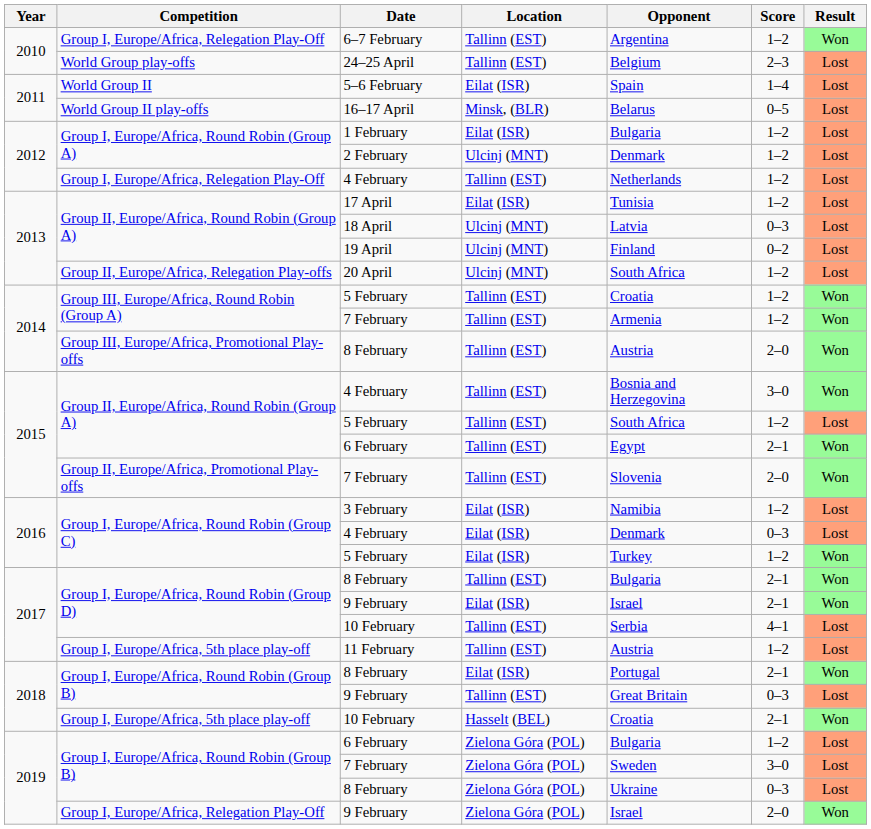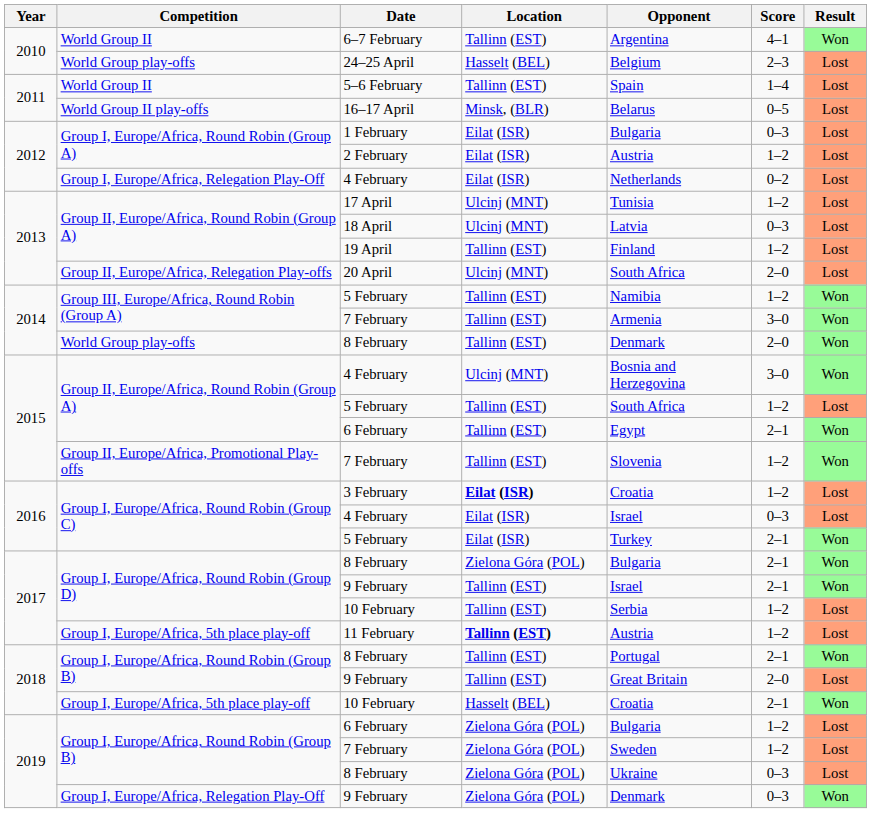6–7 February | Competition: Group I, Europe/Africa, Relegation Play-Off -> World Group II
6–7 February | Score: 1–2 -> 4–1
24–25 April | Location: Tallinn (EST) -> Hasselt (BEL)
5–6 February | Location: Eilat (ISR) -> Tallinn (EST)
1 February | Score: 1–2 -> 0–3
2 February | Location: Ulcinj (MNT) -> Eilat (ISR)
2 February | Opponent: Denmark -> Austria
2012 / 4 February | Location: Tallinn (EST) -> Eilat (ISR)
2012 / 4 February | Score: 1–2 -> 0–2
17 April | Location: Eilat (ISR) -> Ulcinj (MNT)
19 April | Location: Ulcinj (MNT) -> Tallinn (EST)
19 April | Score: 0–2 -> 1–2
20 April | Score: 1–2 -> 2–0
2014 / 5 February | Opponent: Croatia -> Namibia
2014 / 7 February | Score: 1–2 -> 3–0
2014 / 8 February | Competition: Group III, Europe/Africa, Promotional Play-offs -> World Group play-offs
2014 / 8 February | Opponent: Austria -> Denmark
2015 / 4 February | Location: Tallinn (EST) -> Ulcinj (MNT)
2015 / 7 February | Score: 2–0 -> 1–2
3 February | Location: normal -> bold
3 February | Opponent: Namibia -> Croatia
2016 / 4 February | Opponent: Denmark -> Israel
2016 / 5 February | Score: 1–2 -> 2–1
2017 / 8 February | Location: Tallinn (EST) -> Zielona Góra (POL)
2017 / 9 February | Location: Eilat (ISR) -> Tallinn (EST)
2017 / 10 February | Score: 4–1 -> 1–2
11 February | Location: normal -> bold
2018 / 8 February | Location: Eilat (ISR) -> Tallinn (EST)
2018 / 9 February | Score: 0–3 -> 2–0
2019 / 7 February | Score: 3–0 -> 1–2
2019 / 9 February | Opponent: Israel -> Denmark
2019 / 9 February | Score: 2–0 -> 0–3
